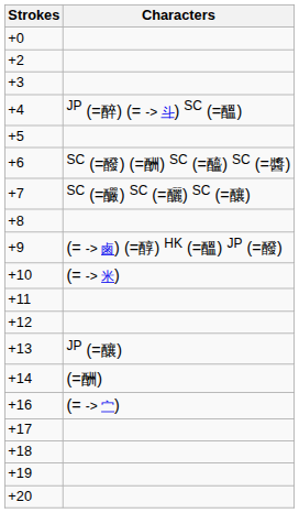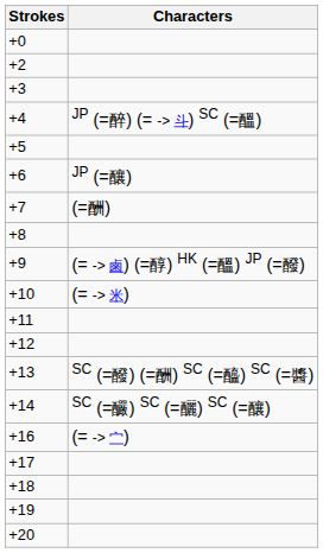+6 | Characters: SC (=醱) (=酬) SC (=醯) SC (=醬) -> JP (=釀)
+7 | Characters: SC (=釅) SC (=釃) SC (=釀) -> (=酬)
+13 | Characters: JP (=釀) -> SC (=醱) (=酬) SC (=醯) SC (=醬)
+14 | Characters: (=酬) -> SC (=釅) SC (=釃) SC (=釀)
